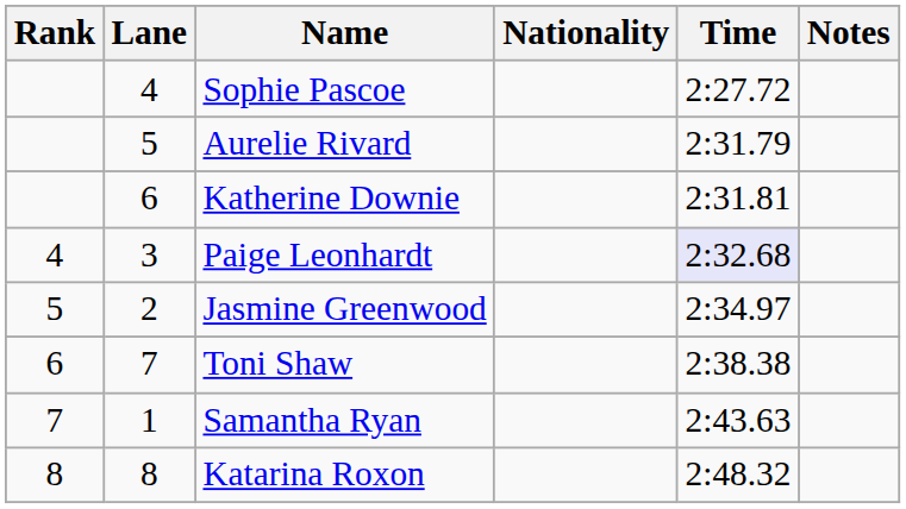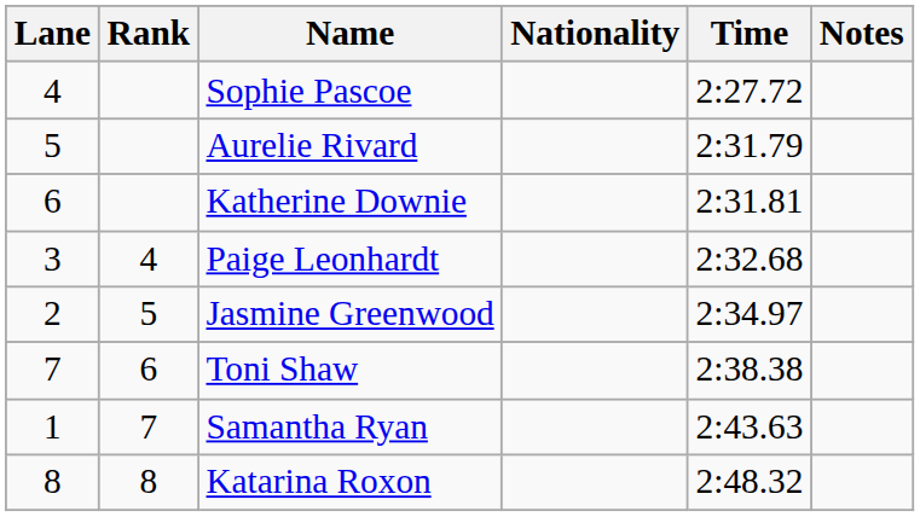columns swapped: Rank <-> Lane
Paige Leonhardt | Time: lavender background -> no background
